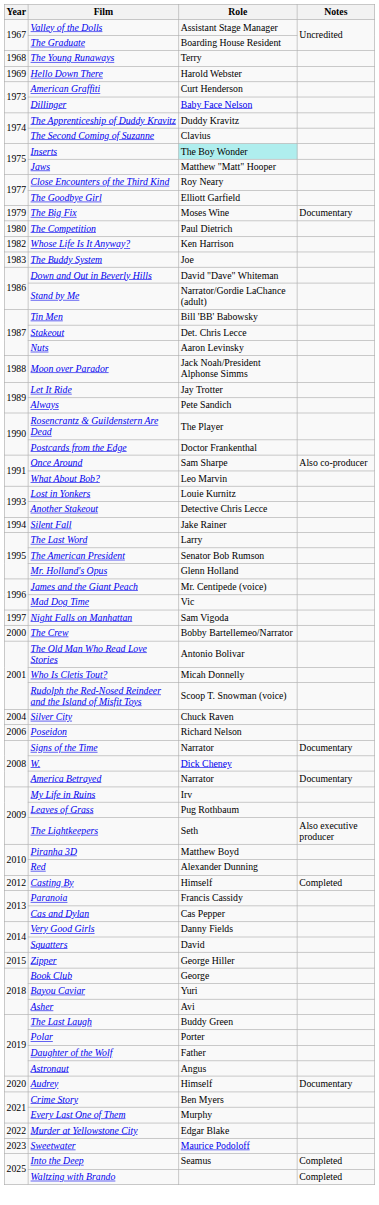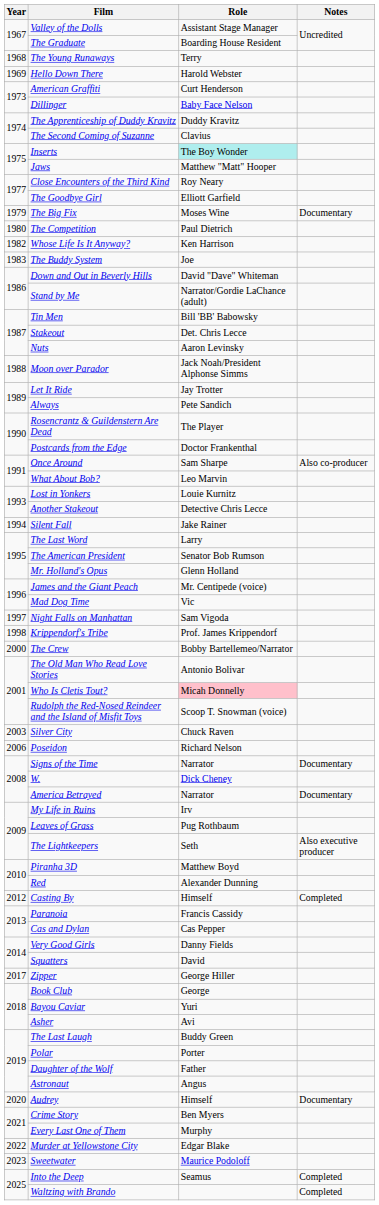+ row: 1998 | Krippendorf's Tribe | Prof. James Krippendorf
Who Is Cletis Tout? | Role: no background -> pink background
Silver City | Year: 2004 -> 2003
Zipper | Year: 2015 -> 2017
